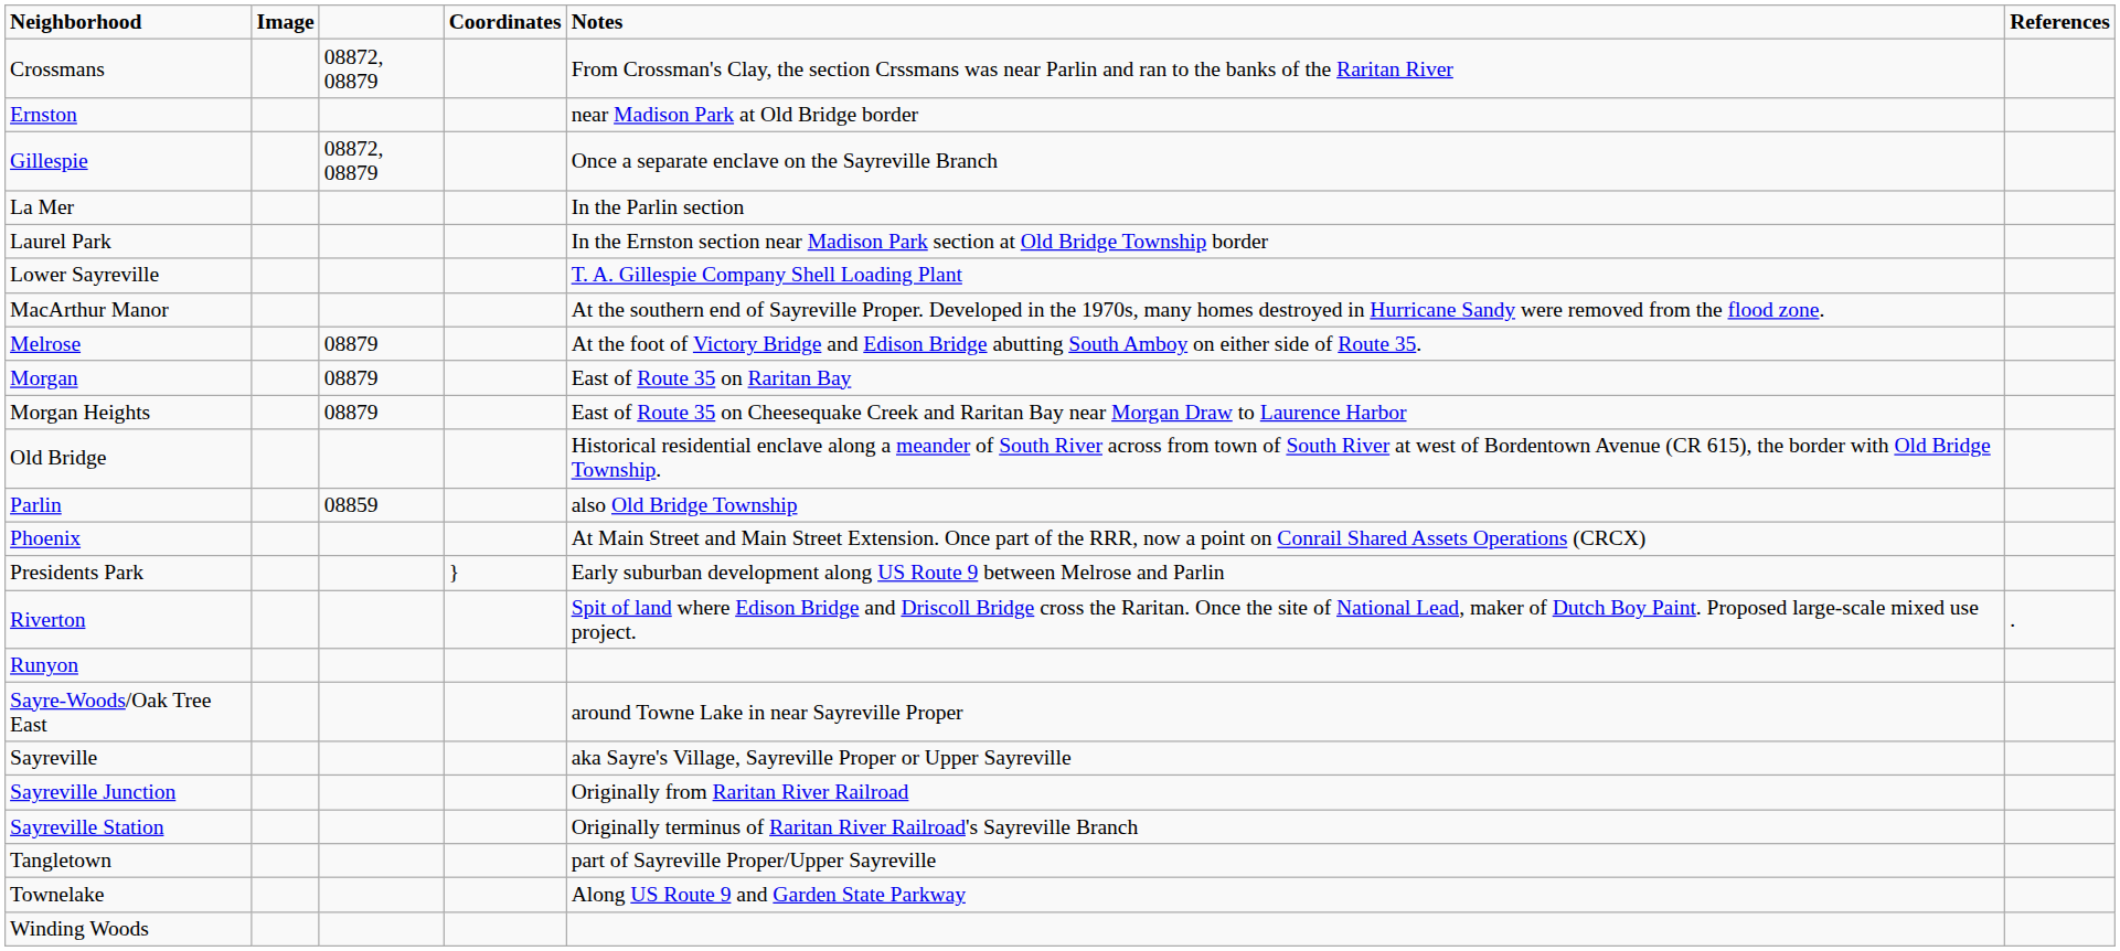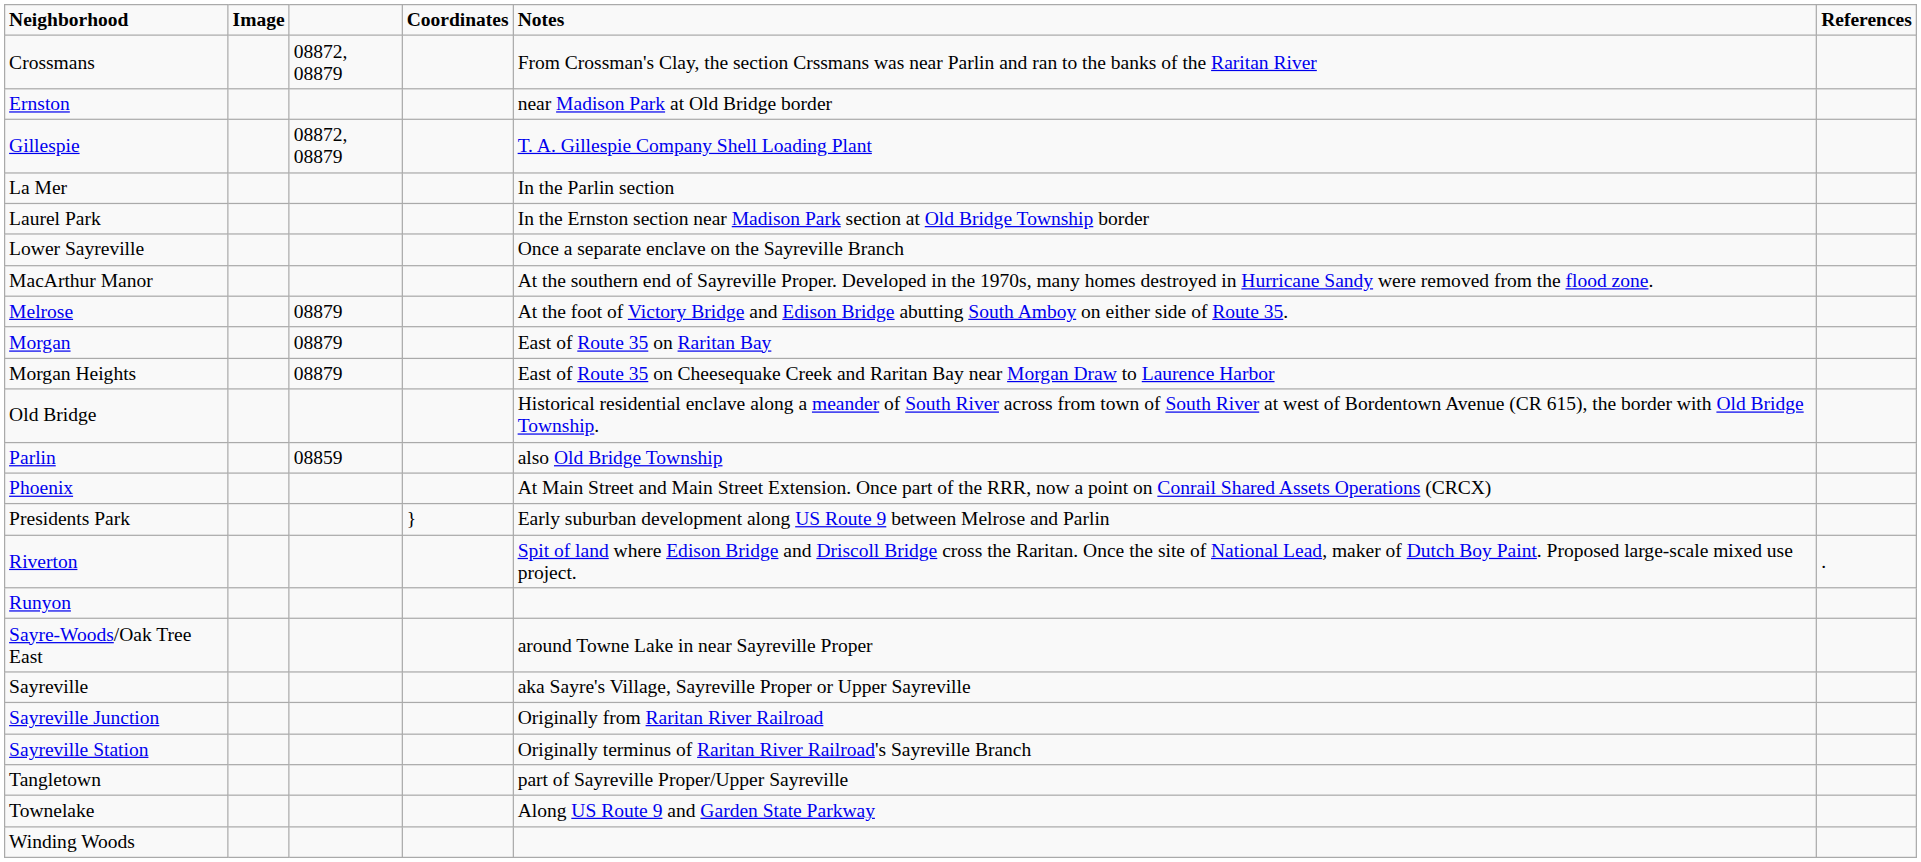Gillespie | Notes: Once a separate enclave on the Sayreville Branch -> T. A. Gillespie Company Shell Loading Plant
Lower Sayreville | Notes: T. A. Gillespie Company Shell Loading Plant -> Once a separate enclave on the Sayreville Branch
